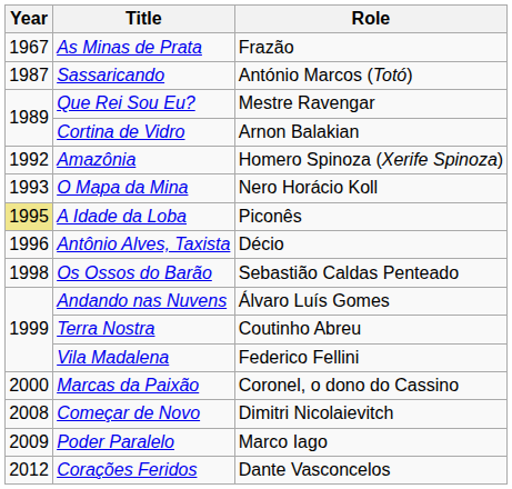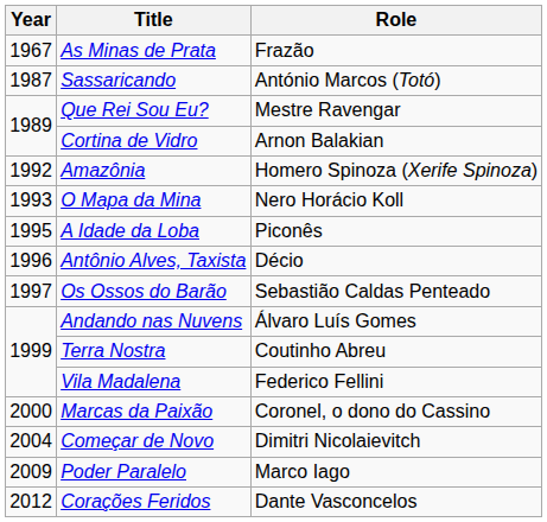A Idade da Loba | Year: khaki background -> no background
Os Ossos do Barão | Year: 1998 -> 1997
Começar de Novo | Year: 2008 -> 2004
